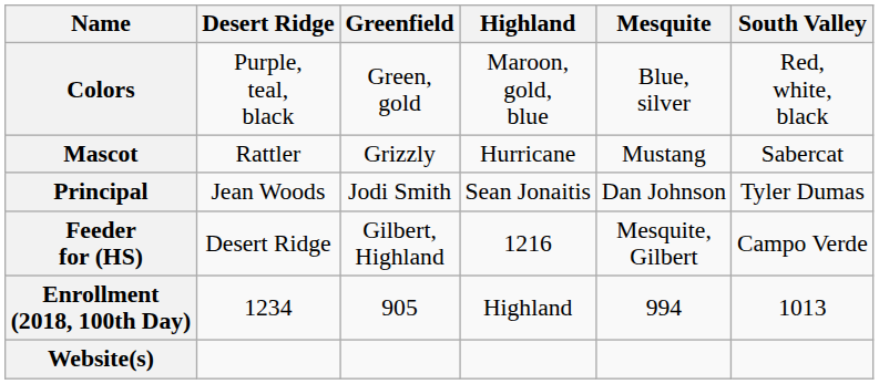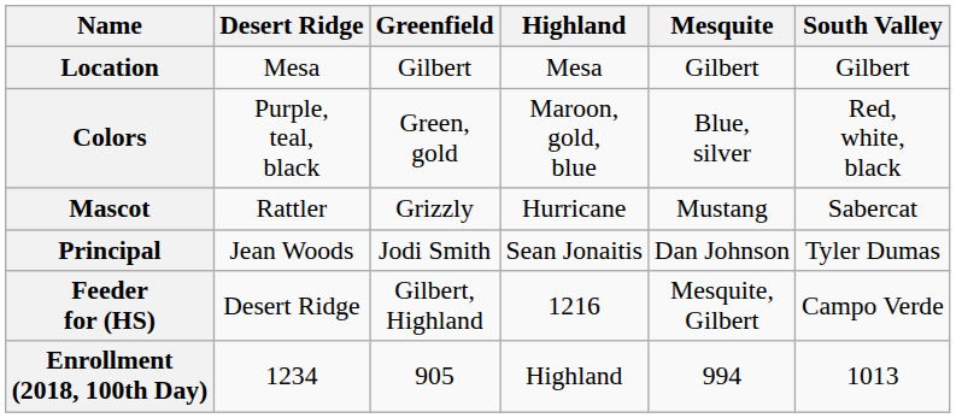+ row: Location | Mesa | Gilbert | Mesa | Gilbert | Gilbert
- row: Website(s)
